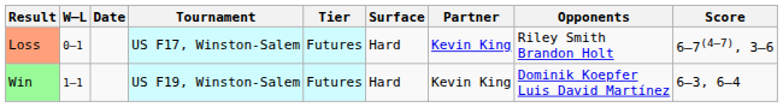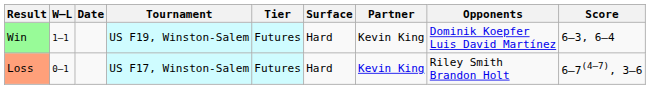rows swapped: Loss <-> Win
